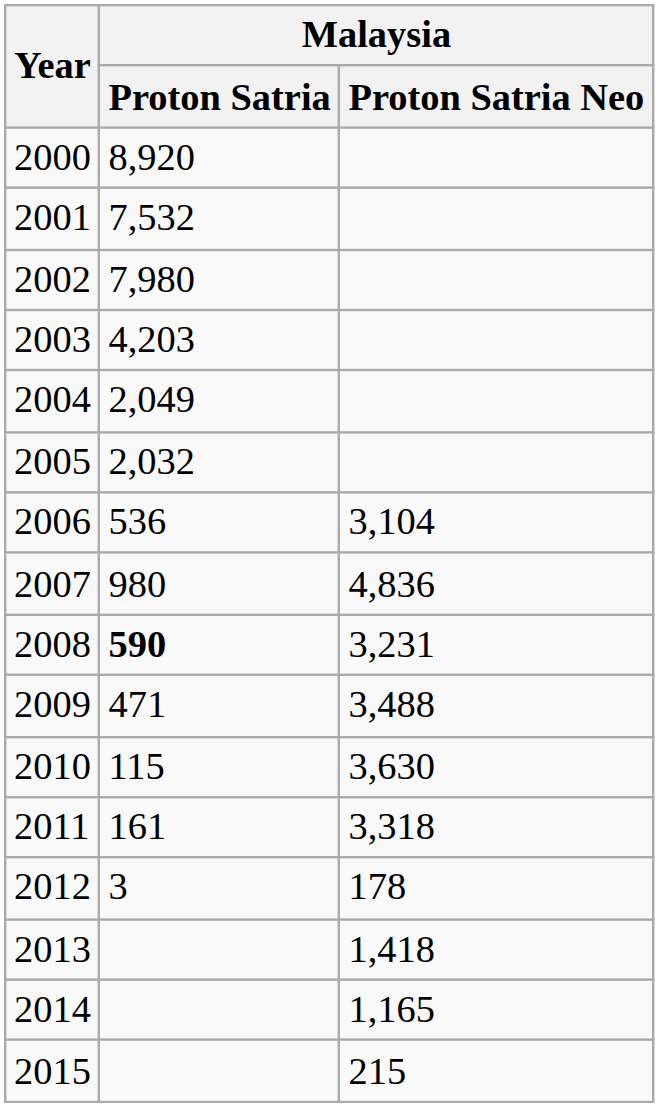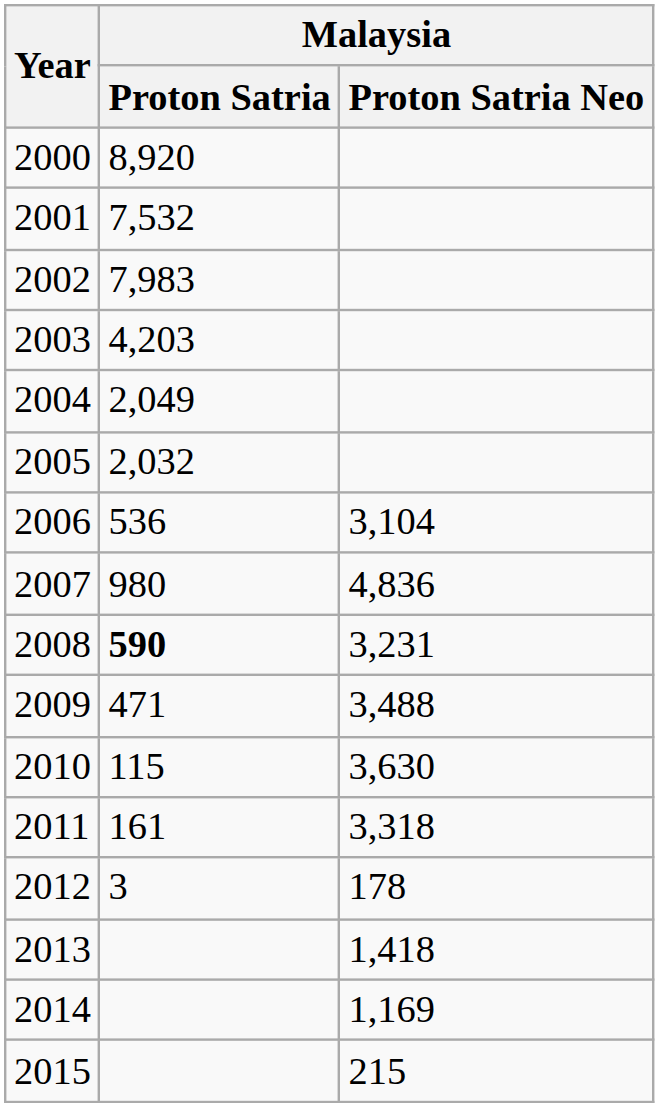2002 | Malaysia / Proton Satria: 7,980 -> 7,983
2014 | Malaysia / Proton Satria Neo: 1,165 -> 1,169
